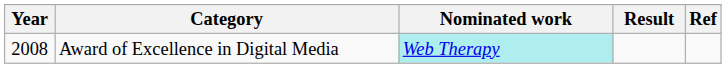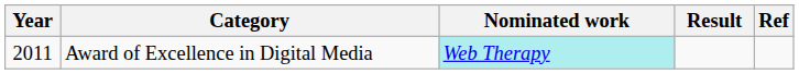Award of Excellence in Digital Media | Year: 2008 -> 2011
